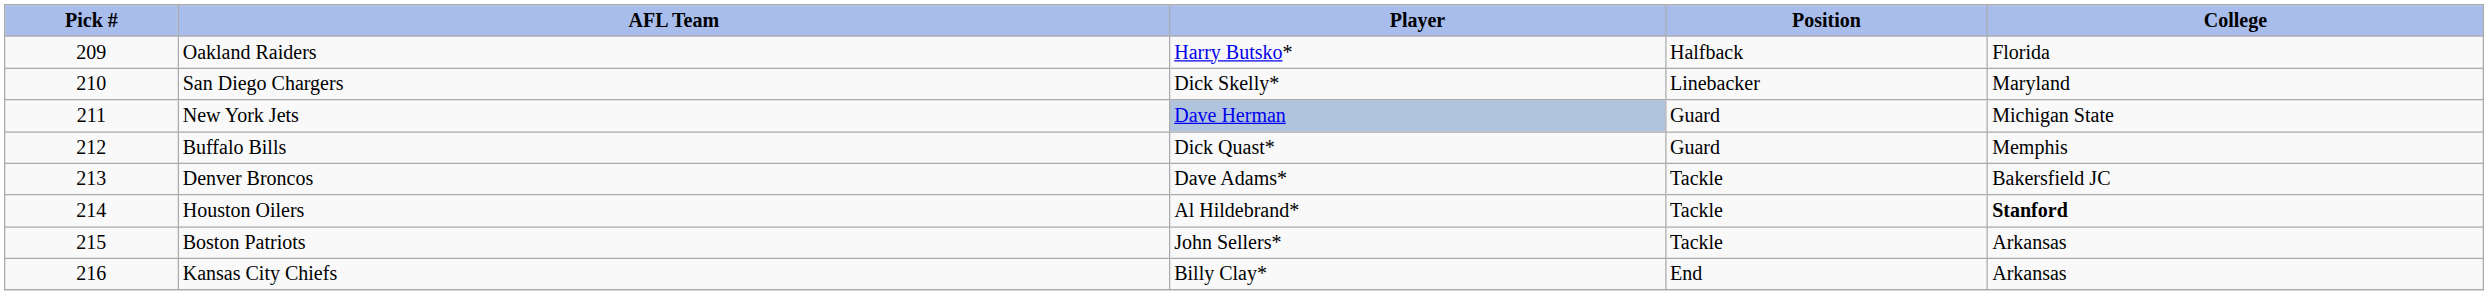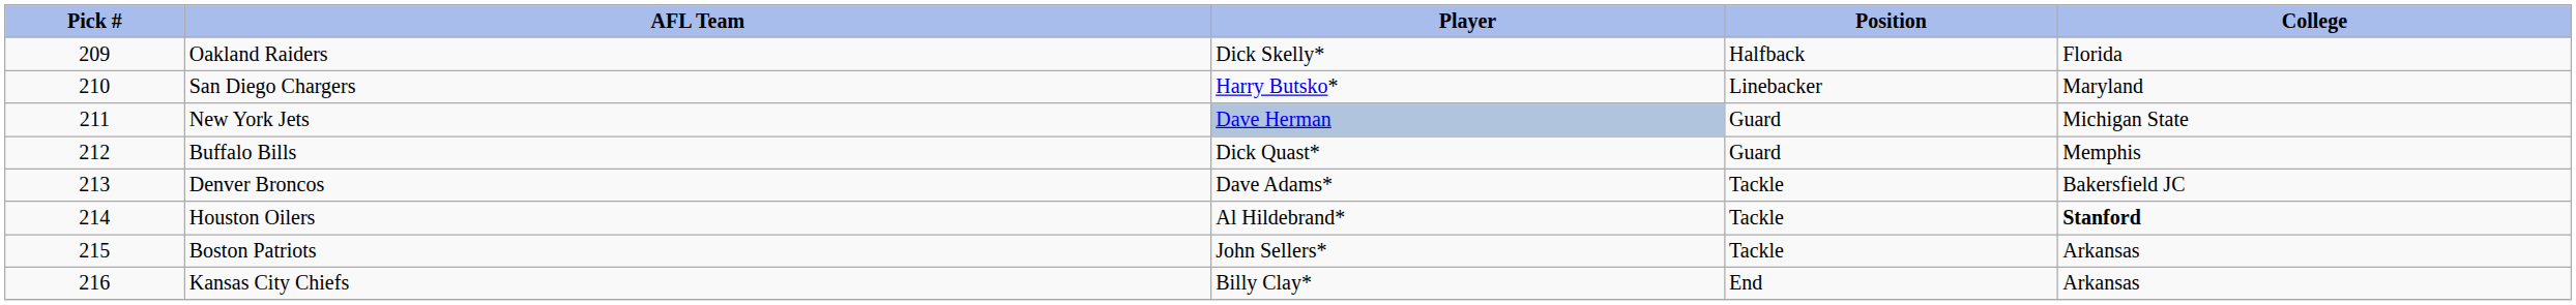Oakland Raiders | Player: Harry Butsko* -> Dick Skelly*
San Diego Chargers | Player: Dick Skelly* -> Harry Butsko*
